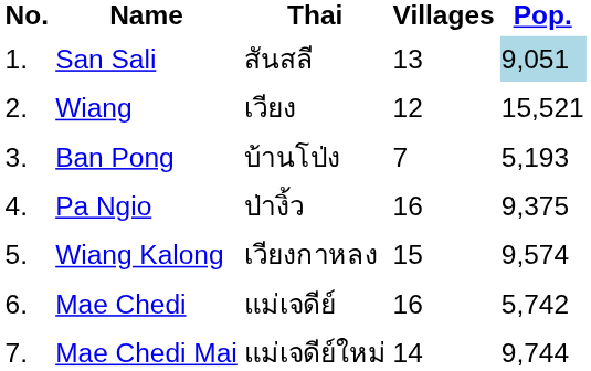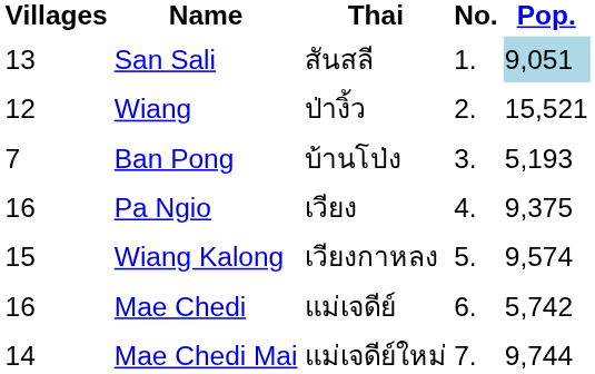columns swapped: No. <-> Villages
Wiang | Thai: เวียง -> ป่างิ้ว
Pa Ngio | Thai: ป่างิ้ว -> เวียง
